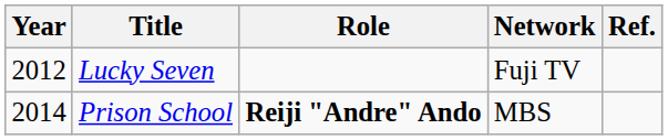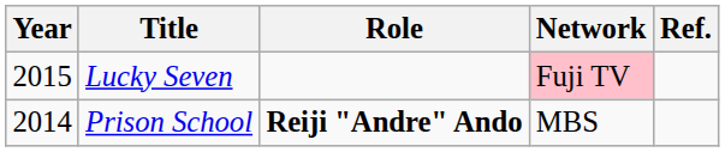Lucky Seven | Year: 2012 -> 2015
Lucky Seven | Network: no background -> pink background
